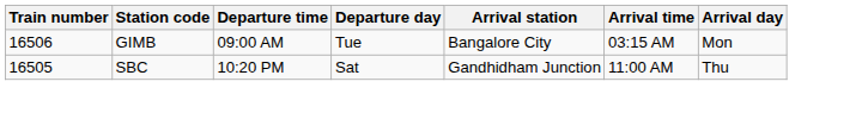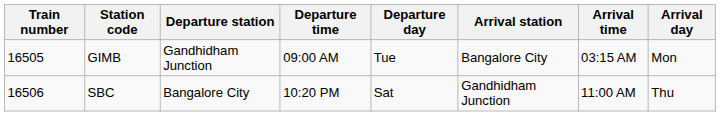+ column: Departure station | Gandhidham Junction | Bangalore City
GIMB | Train number: 16506 -> 16505
SBC | Train number: 16505 -> 16506
